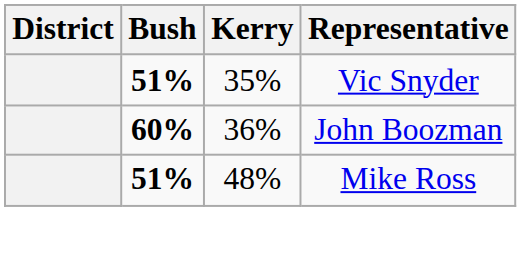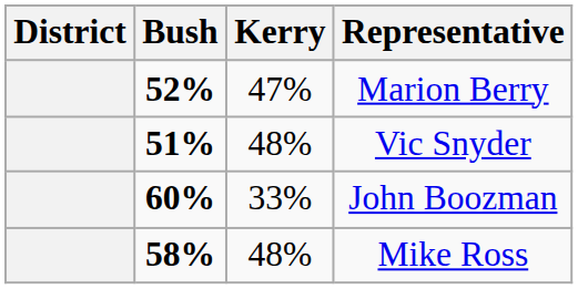+ row: 52% | 47% | Marion Berry
Vic Snyder | Kerry: 35% -> 48%
John Boozman | Kerry: 36% -> 33%
Mike Ross | Bush: 51% -> 58%
